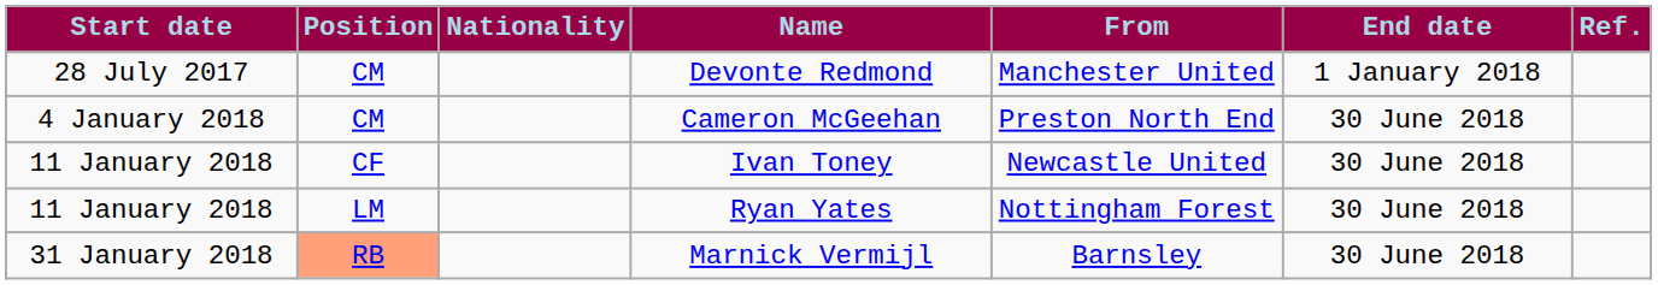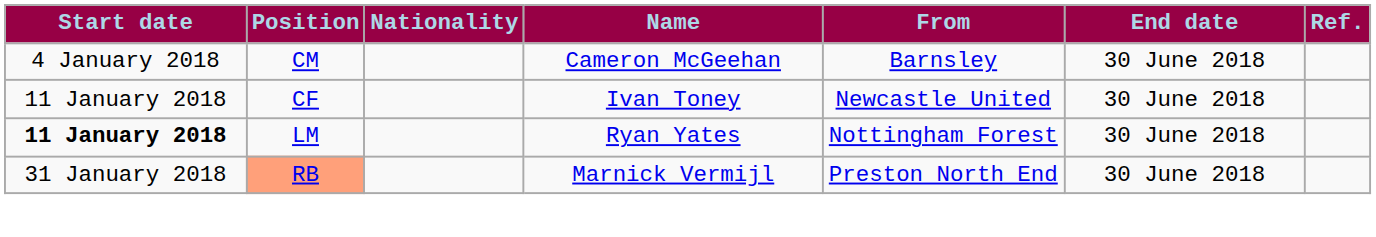- row: 28 July 2017 | CM | Devonte Redmond | Manchester United | 1 January 2018
Cameron McGeehan | From: Preston North End -> Barnsley
Ryan Yates | Start date: normal -> bold
Marnick Vermijl | From: Barnsley -> Preston North End
